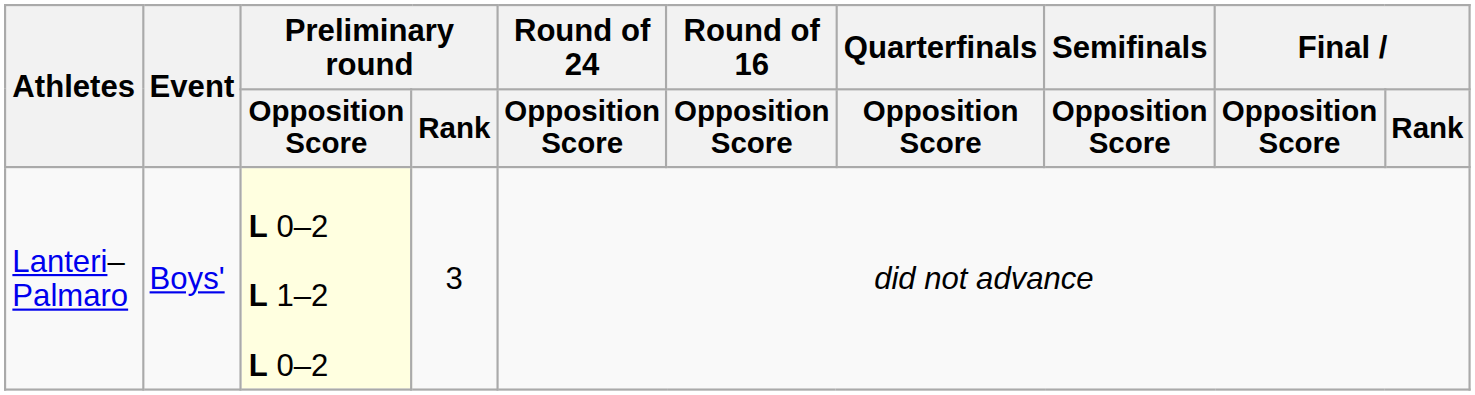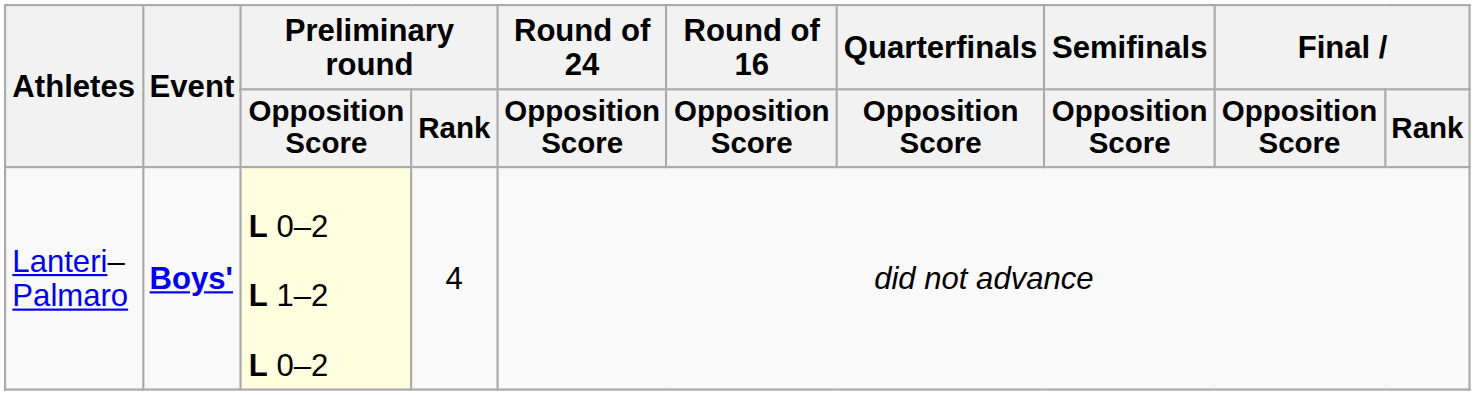Lanteri–Palmaro | Event: normal -> bold
Lanteri–Palmaro | Preliminary round / Rank: 3 -> 4
